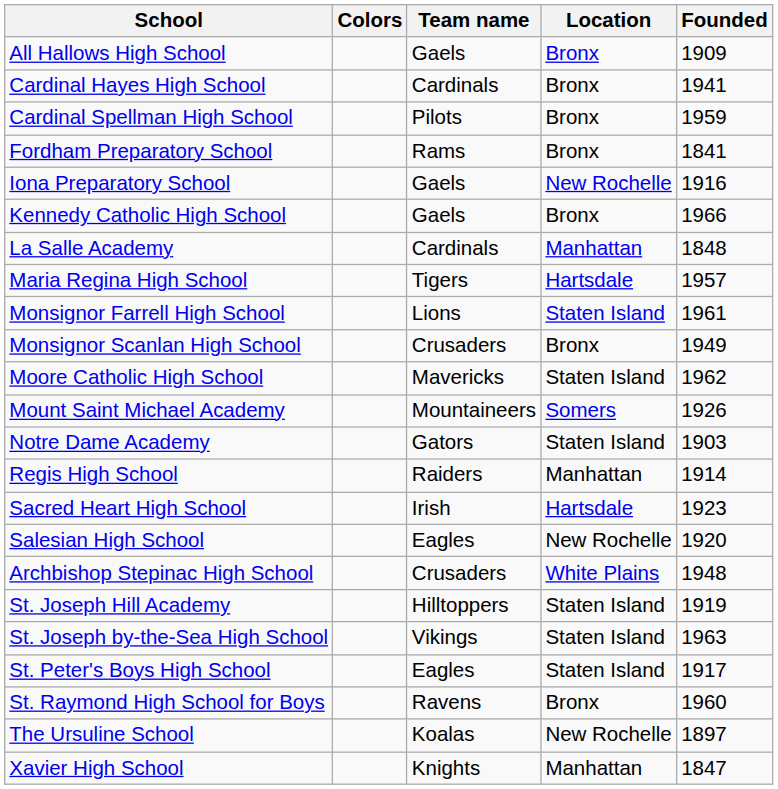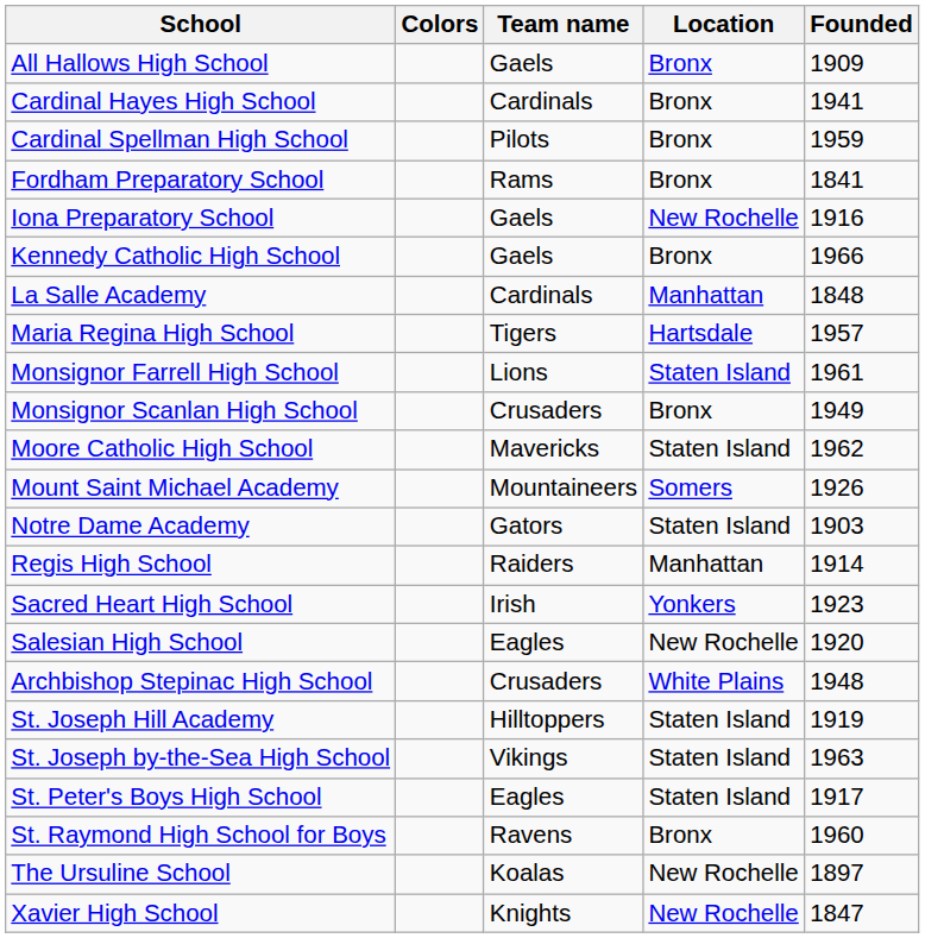Sacred Heart High School | Location: Hartsdale -> Yonkers
Xavier High School | Location: Manhattan -> New Rochelle
